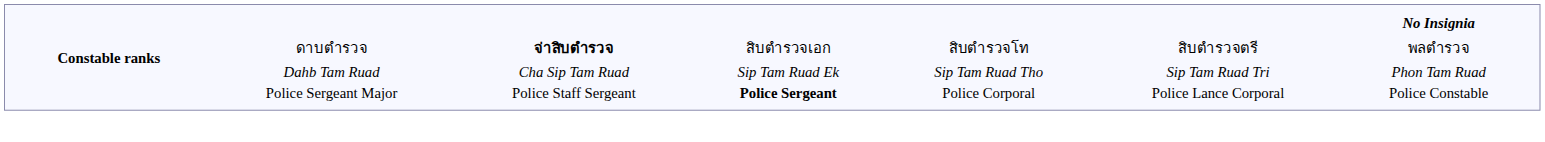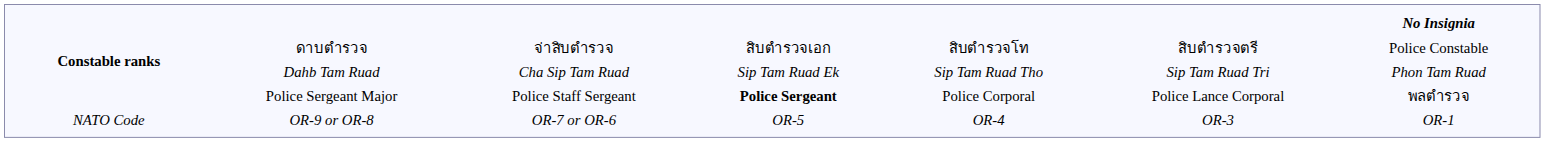ดาบตำรวจ | column 3: bold -> normal
ดาบตำรวจ | No Insignia: พลตำรวจ -> Police Constable
Police Sergeant Major | No Insignia: Police Constable -> พลตำรวจ
+ row: NATO Code | OR-9 or OR-8 | OR-7 or OR-6 | OR-5 | OR-4 | OR-3 | OR-1
